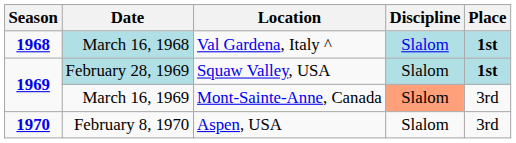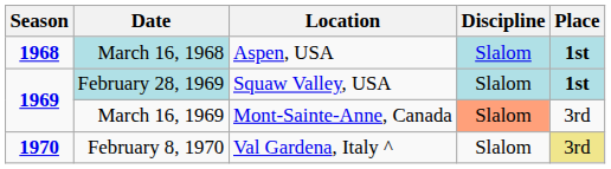March 16, 1968 | Location: Val Gardena, Italy ^ -> Aspen, USA
February 8, 1970 | Location: Aspen, USA -> Val Gardena, Italy ^
February 8, 1970 | Place: no background -> khaki background
